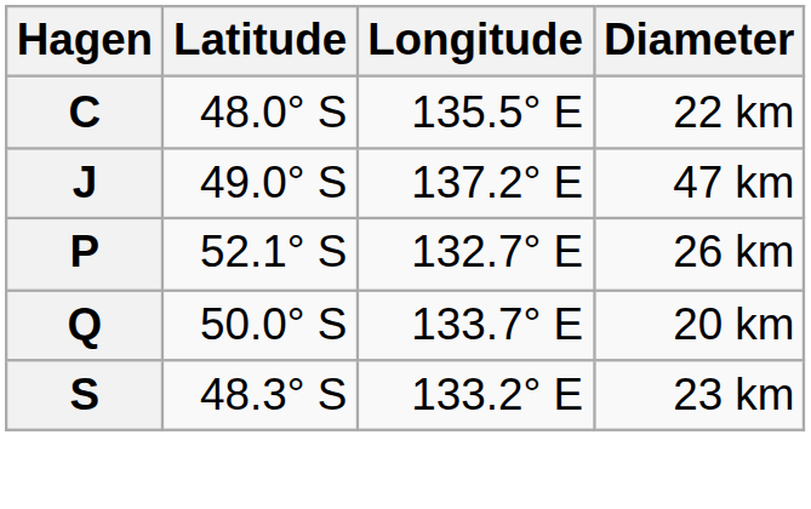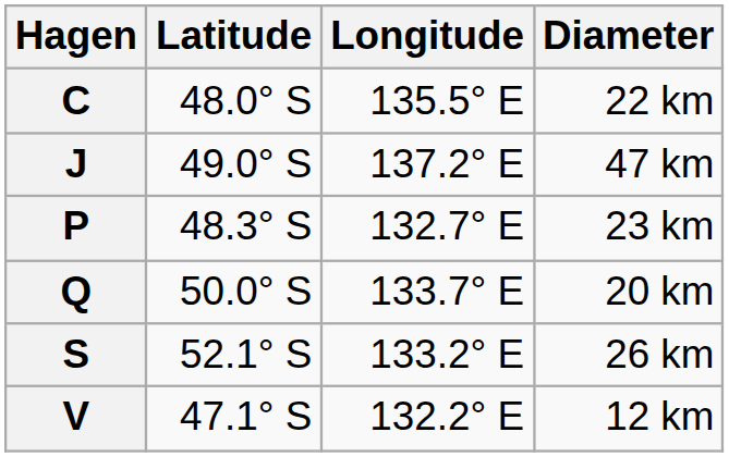P | Latitude: 52.1° S -> 48.3° S
P | Diameter: 26 km -> 23 km
S | Latitude: 48.3° S -> 52.1° S
S | Diameter: 23 km -> 26 km
+ row: V | 47.1° S | 132.2° E | 12 km
